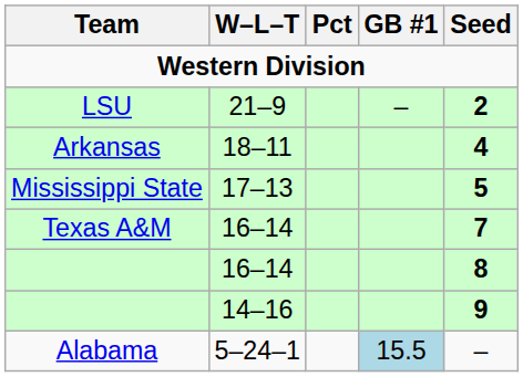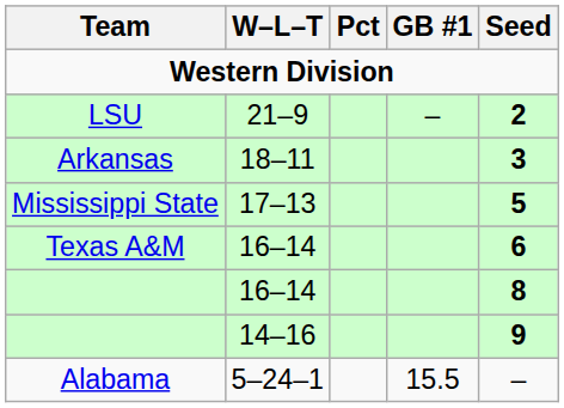Arkansas | Seed: 4 -> 3
Texas A&M | Seed: 7 -> 6
Alabama | GB #1: lightblue background -> no background
